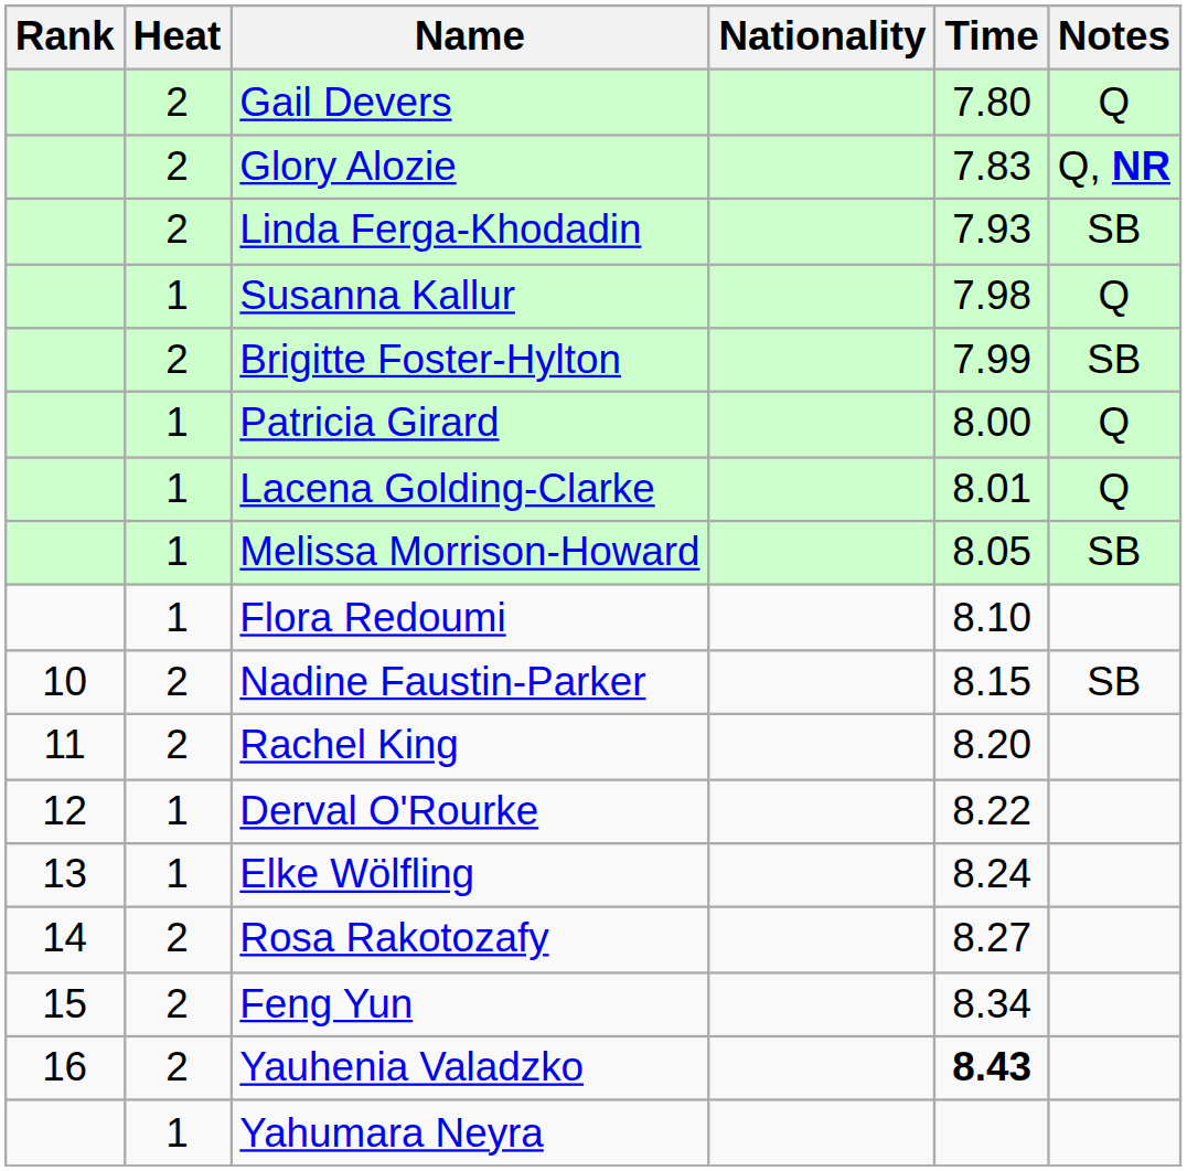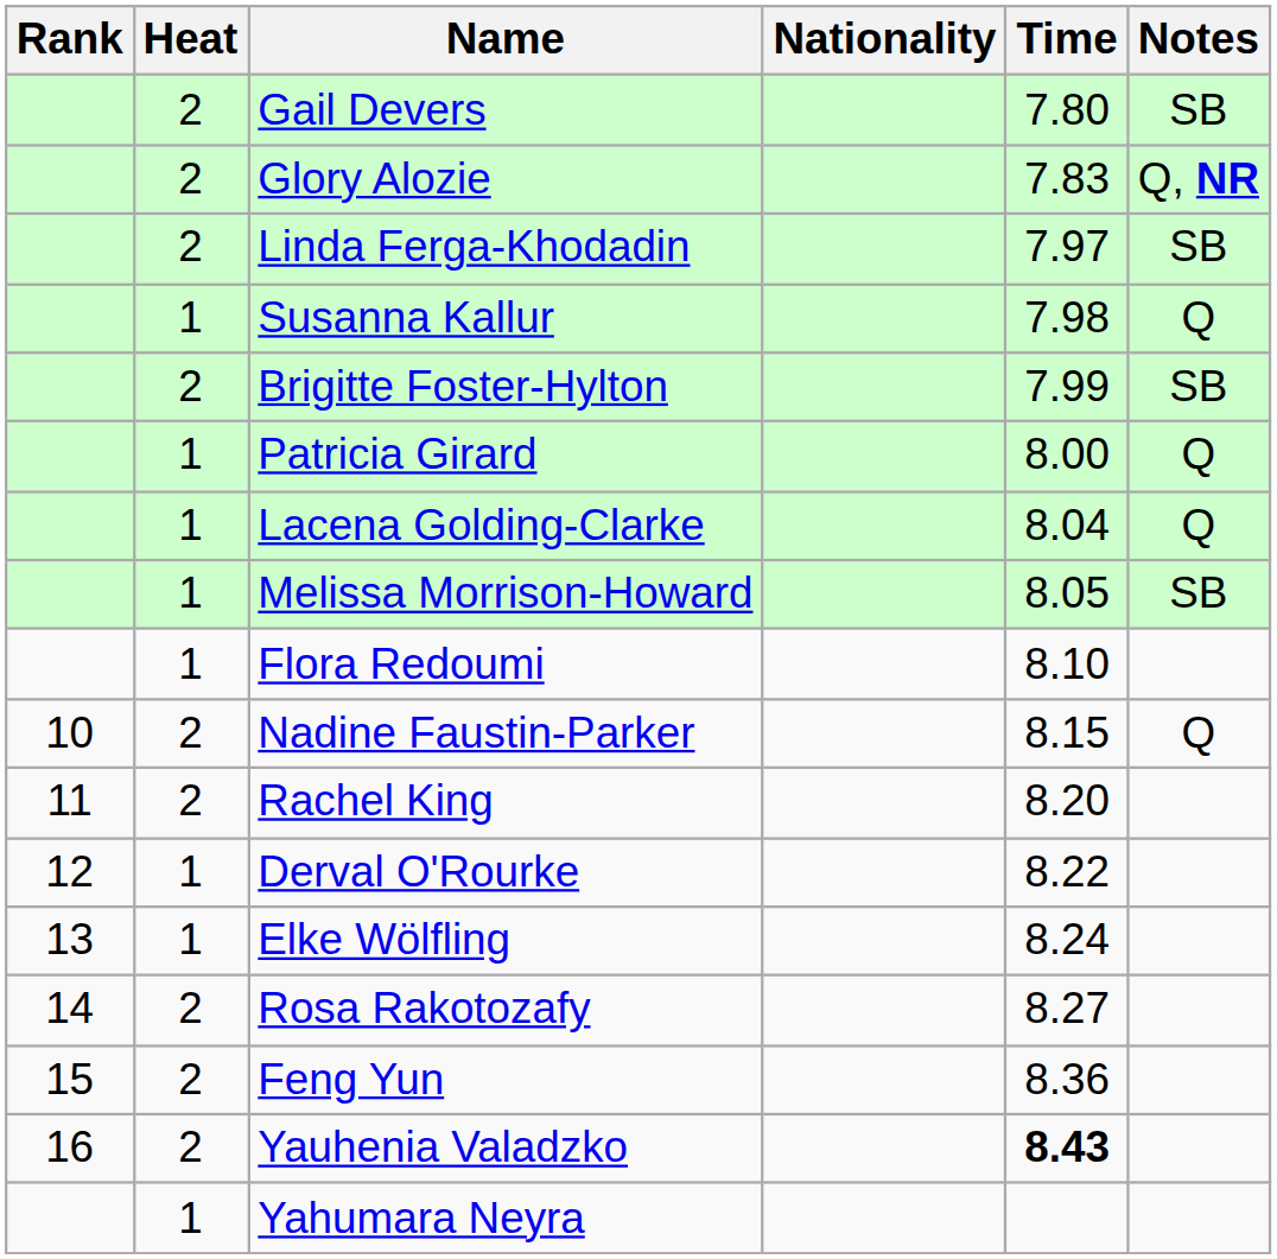Gail Devers | Notes: Q -> SB
Linda Ferga-Khodadin | Time: 7.93 -> 7.97
Lacena Golding-Clarke | Time: 8.01 -> 8.04
Nadine Faustin-Parker | Notes: SB -> Q
Feng Yun | Time: 8.34 -> 8.36
